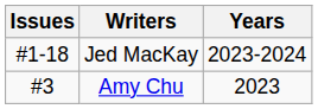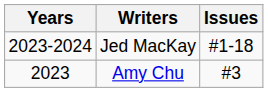columns swapped: Years <-> Issues
